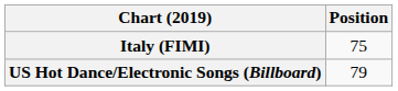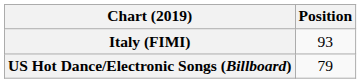Italy (FIMI) | Position: 75 -> 93
